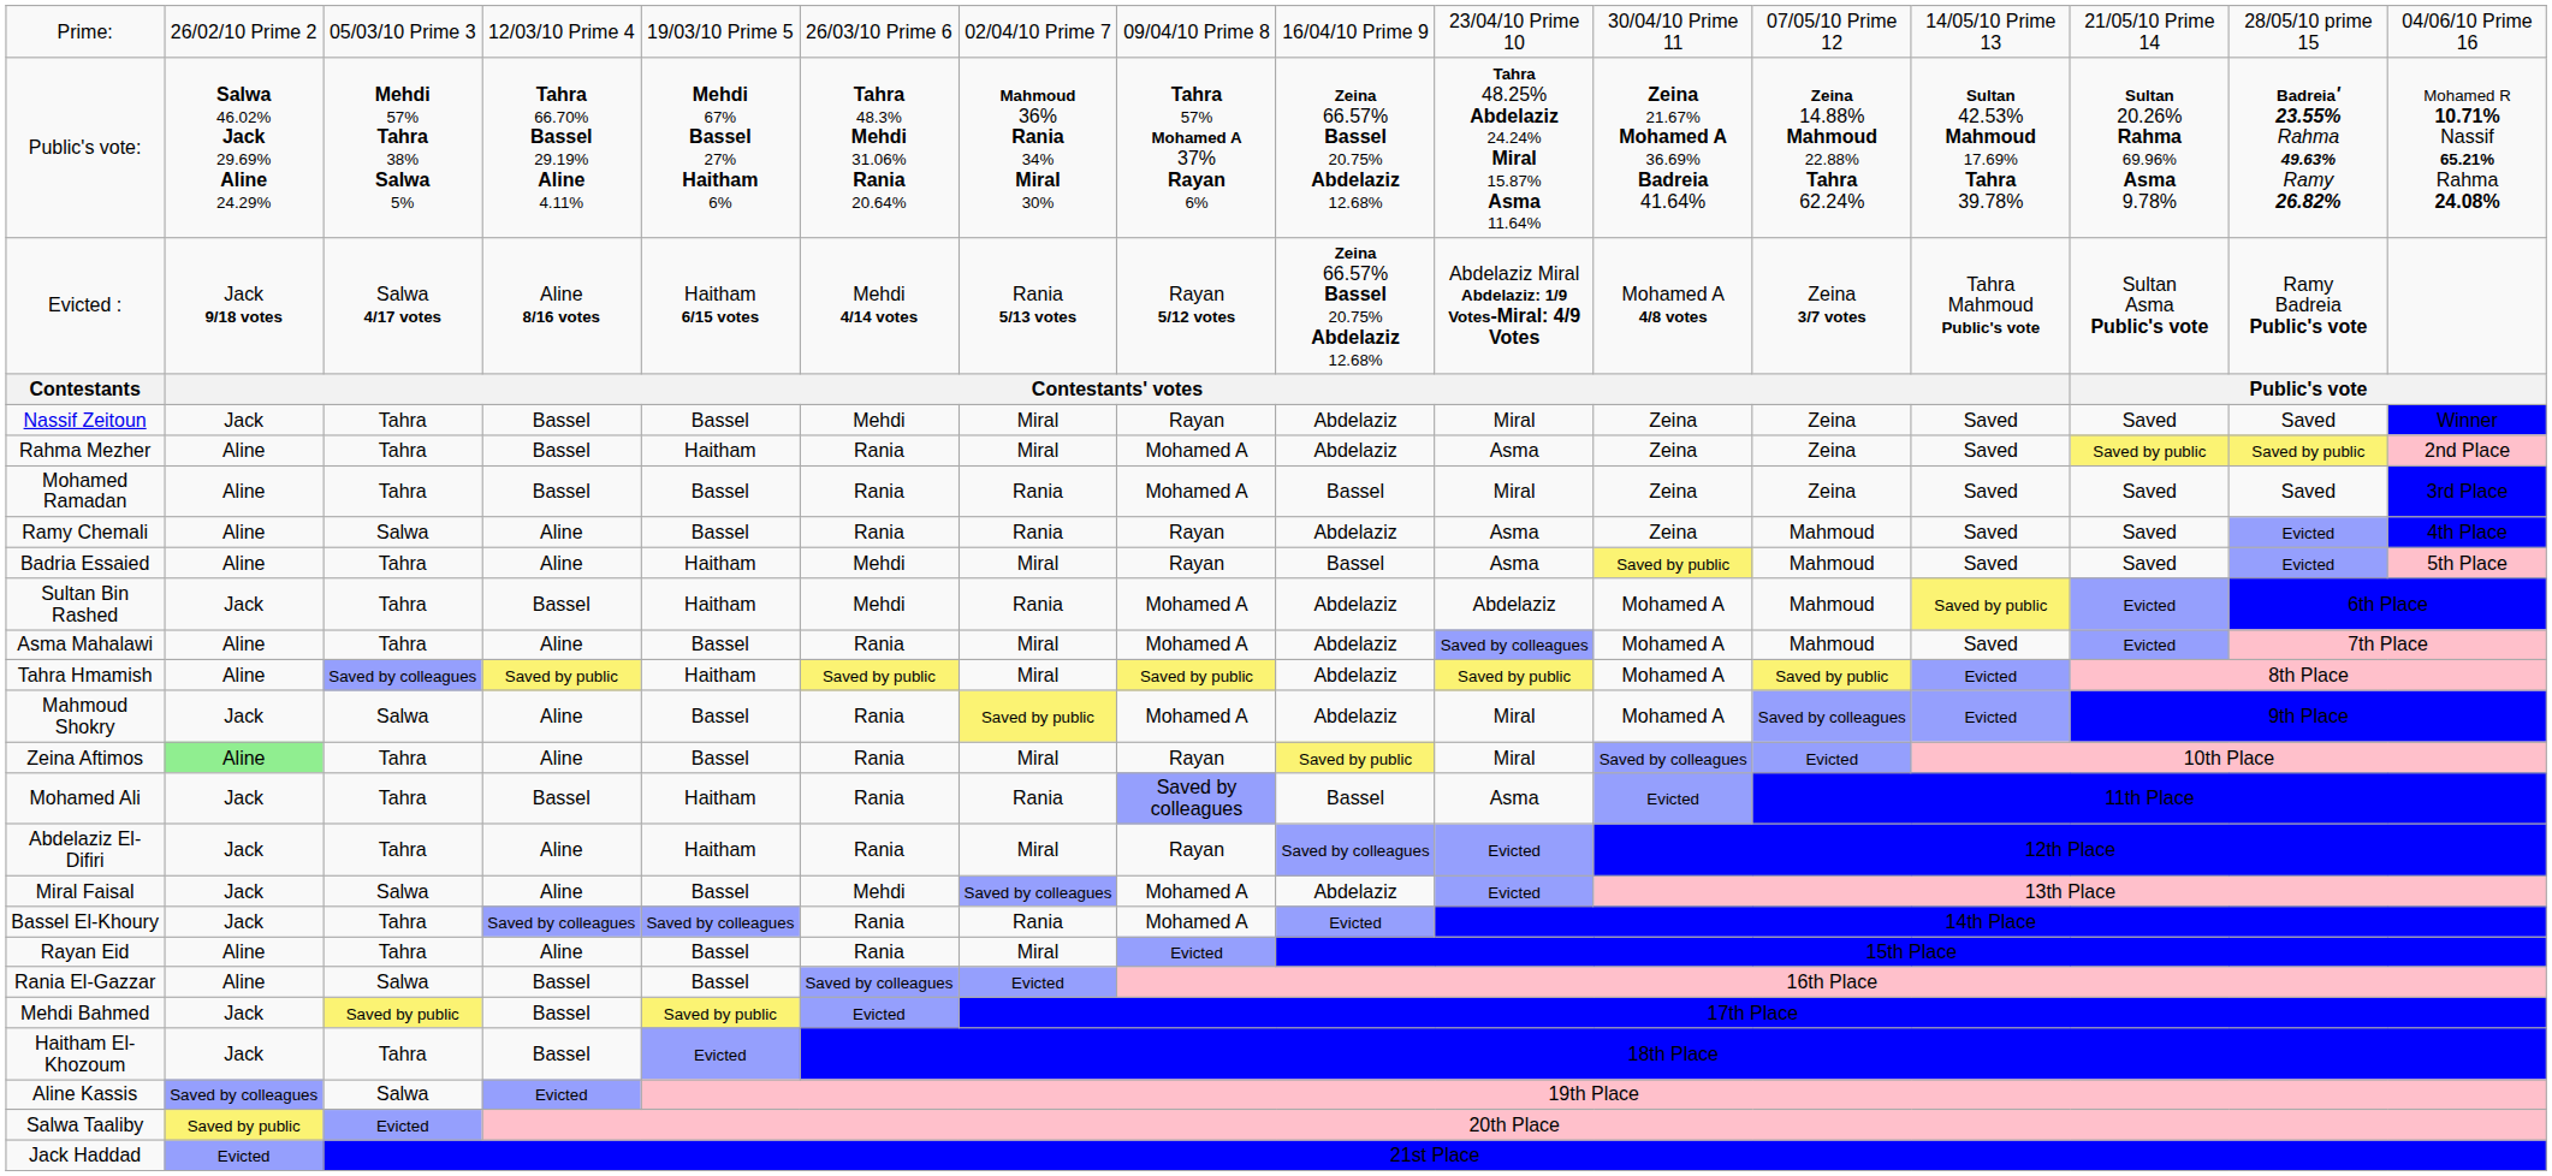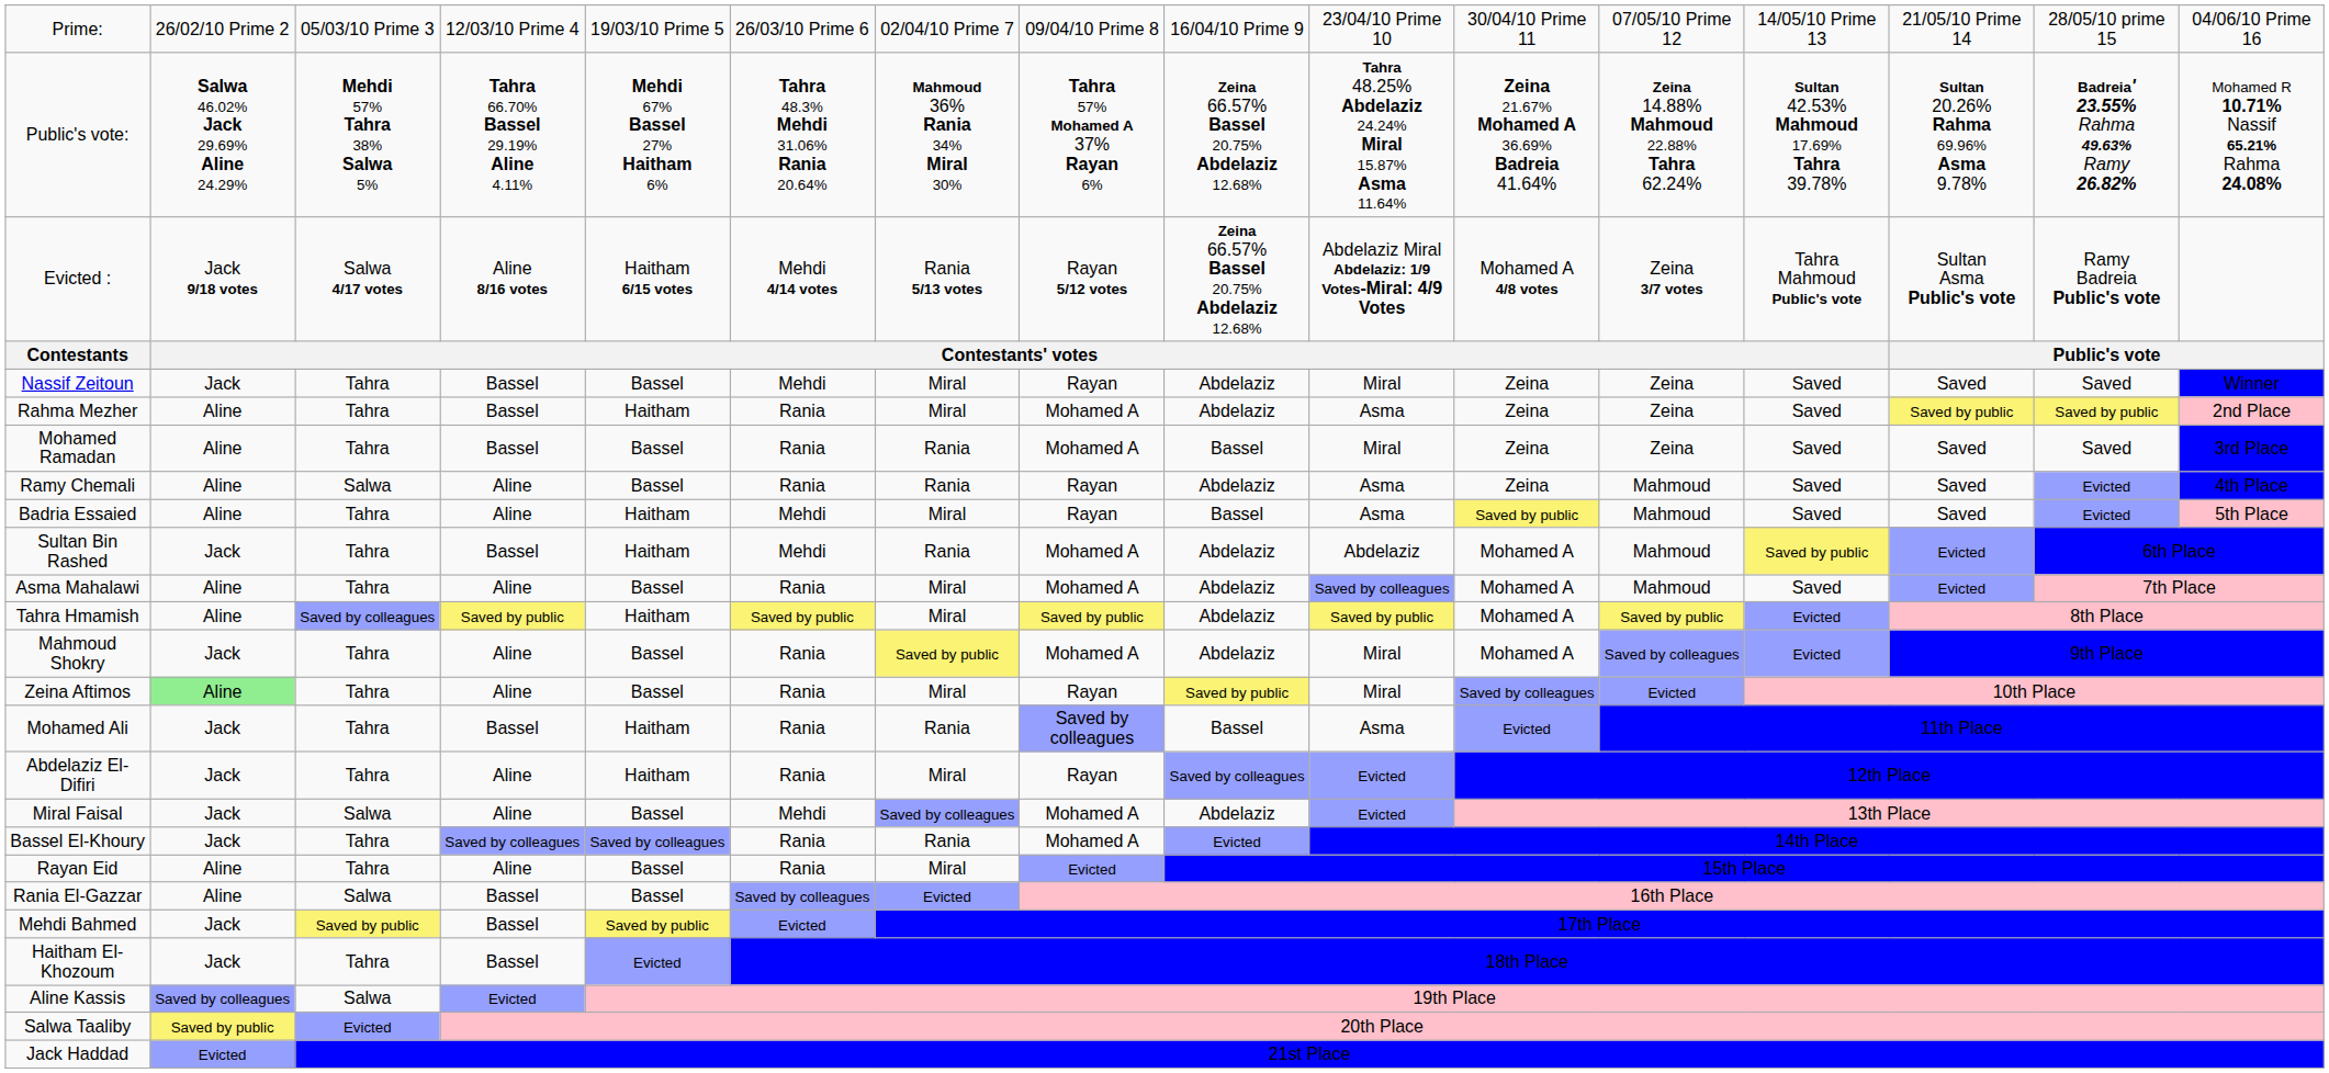Mahmoud Shokry | column 3: Salwa -> Tahra
